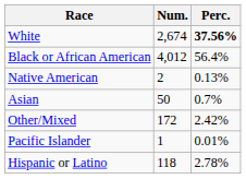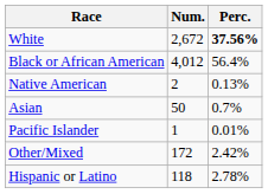White | Num.: 2,674 -> 2,672
rows swapped: Pacific Islander <-> Other/Mixed
